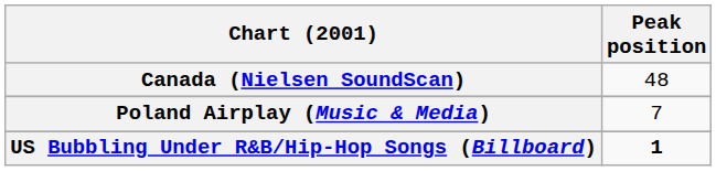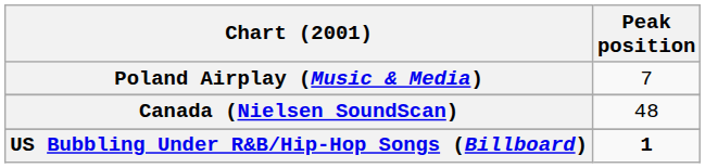rows swapped: Canada (Nielsen SoundScan) <-> Poland Airplay (Music & Media)
